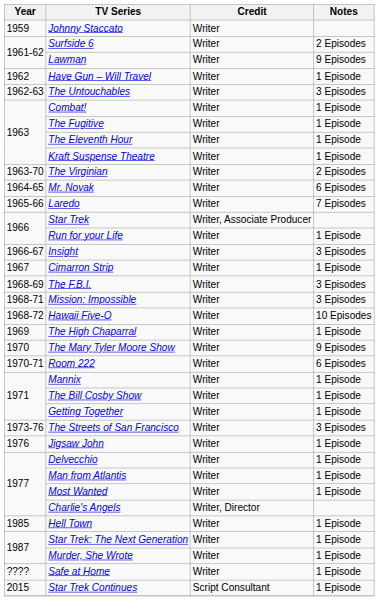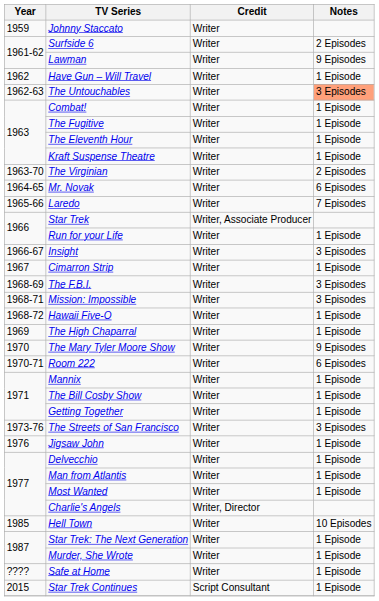The Untouchables | Notes: no background -> lightsalmon background
Hawaii Five-O | Notes: 10 Episodes -> 1 Episode
Hell Town | Notes: 1 Episode -> 10 Episodes
